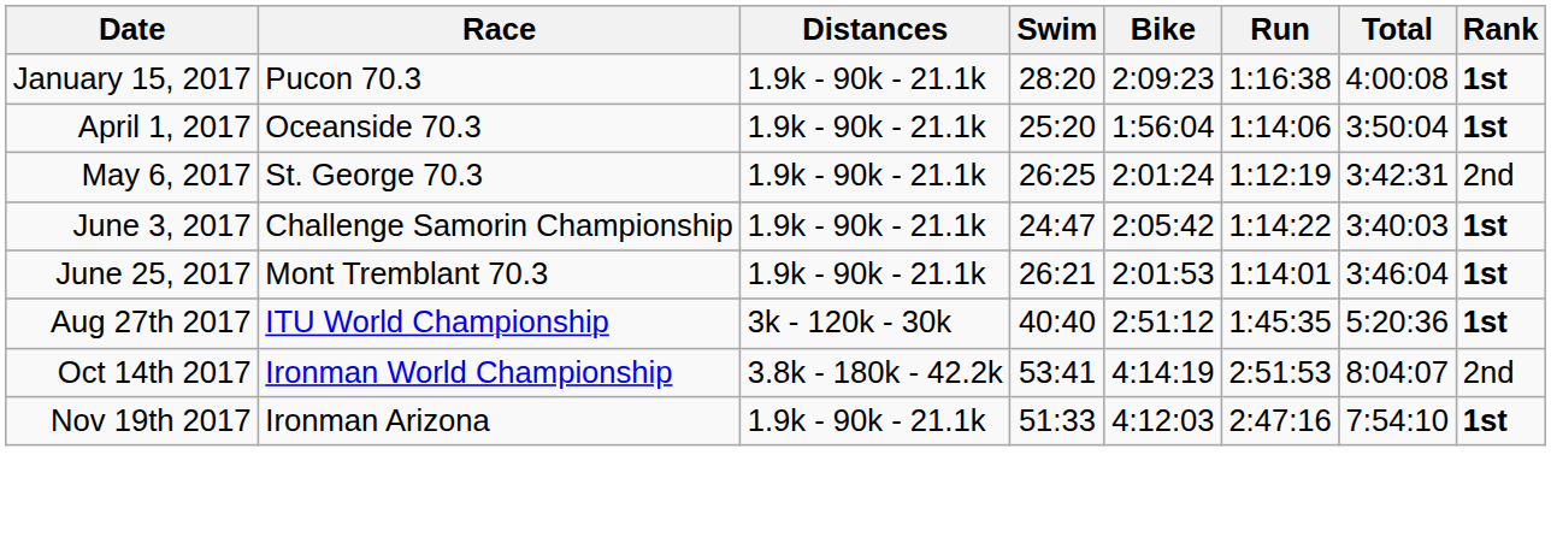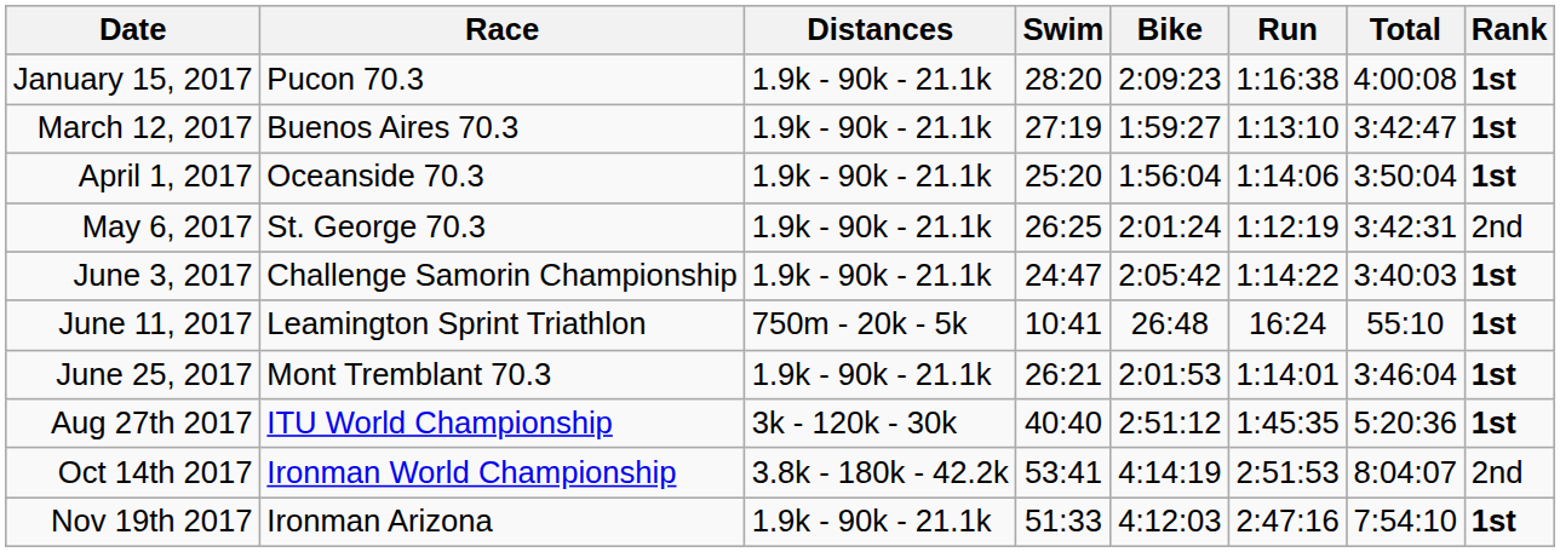+ row: March 12, 2017 | Buenos Aires 70.3 | 1.9k - 90k - 21.1k | 27:19 | 1:59:27 | 1:13:10 | 3:42:47 | 1st
+ row: June 11, 2017 | Leamington Sprint Triathlon | 750m - 20k - 5k | 10:41 | 26:48 | 16:24 | 55:10 | 1st
